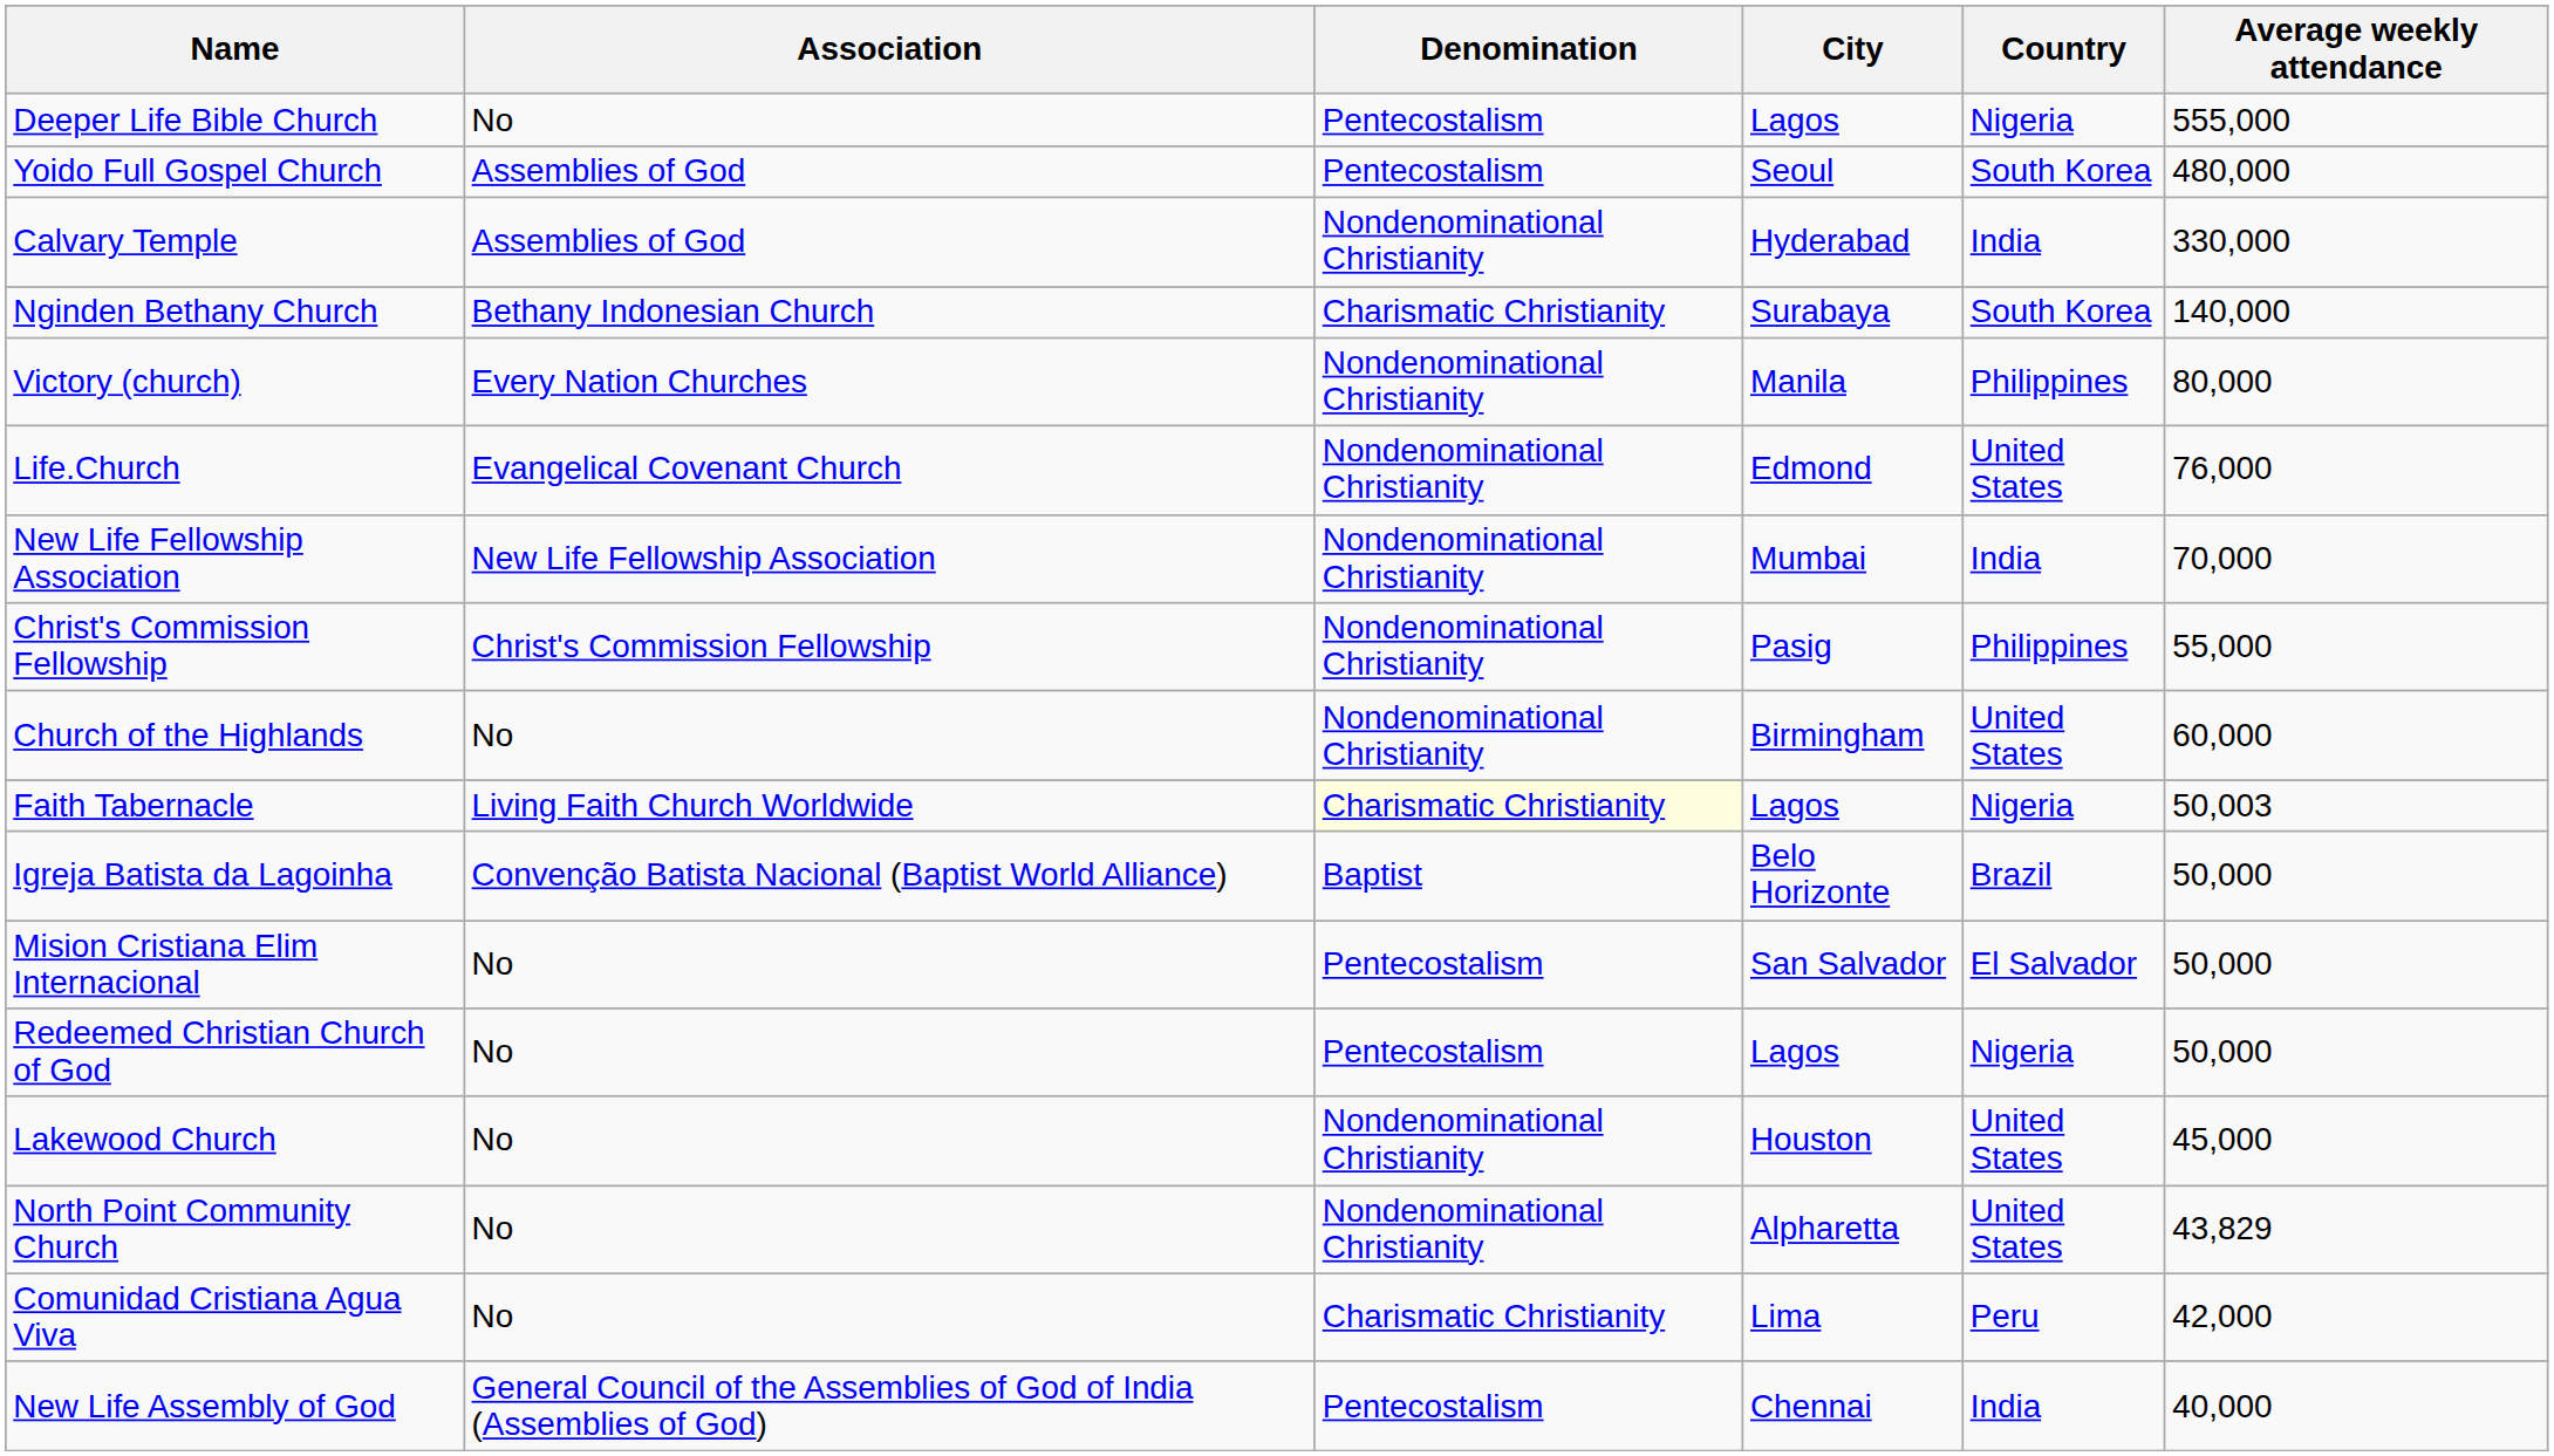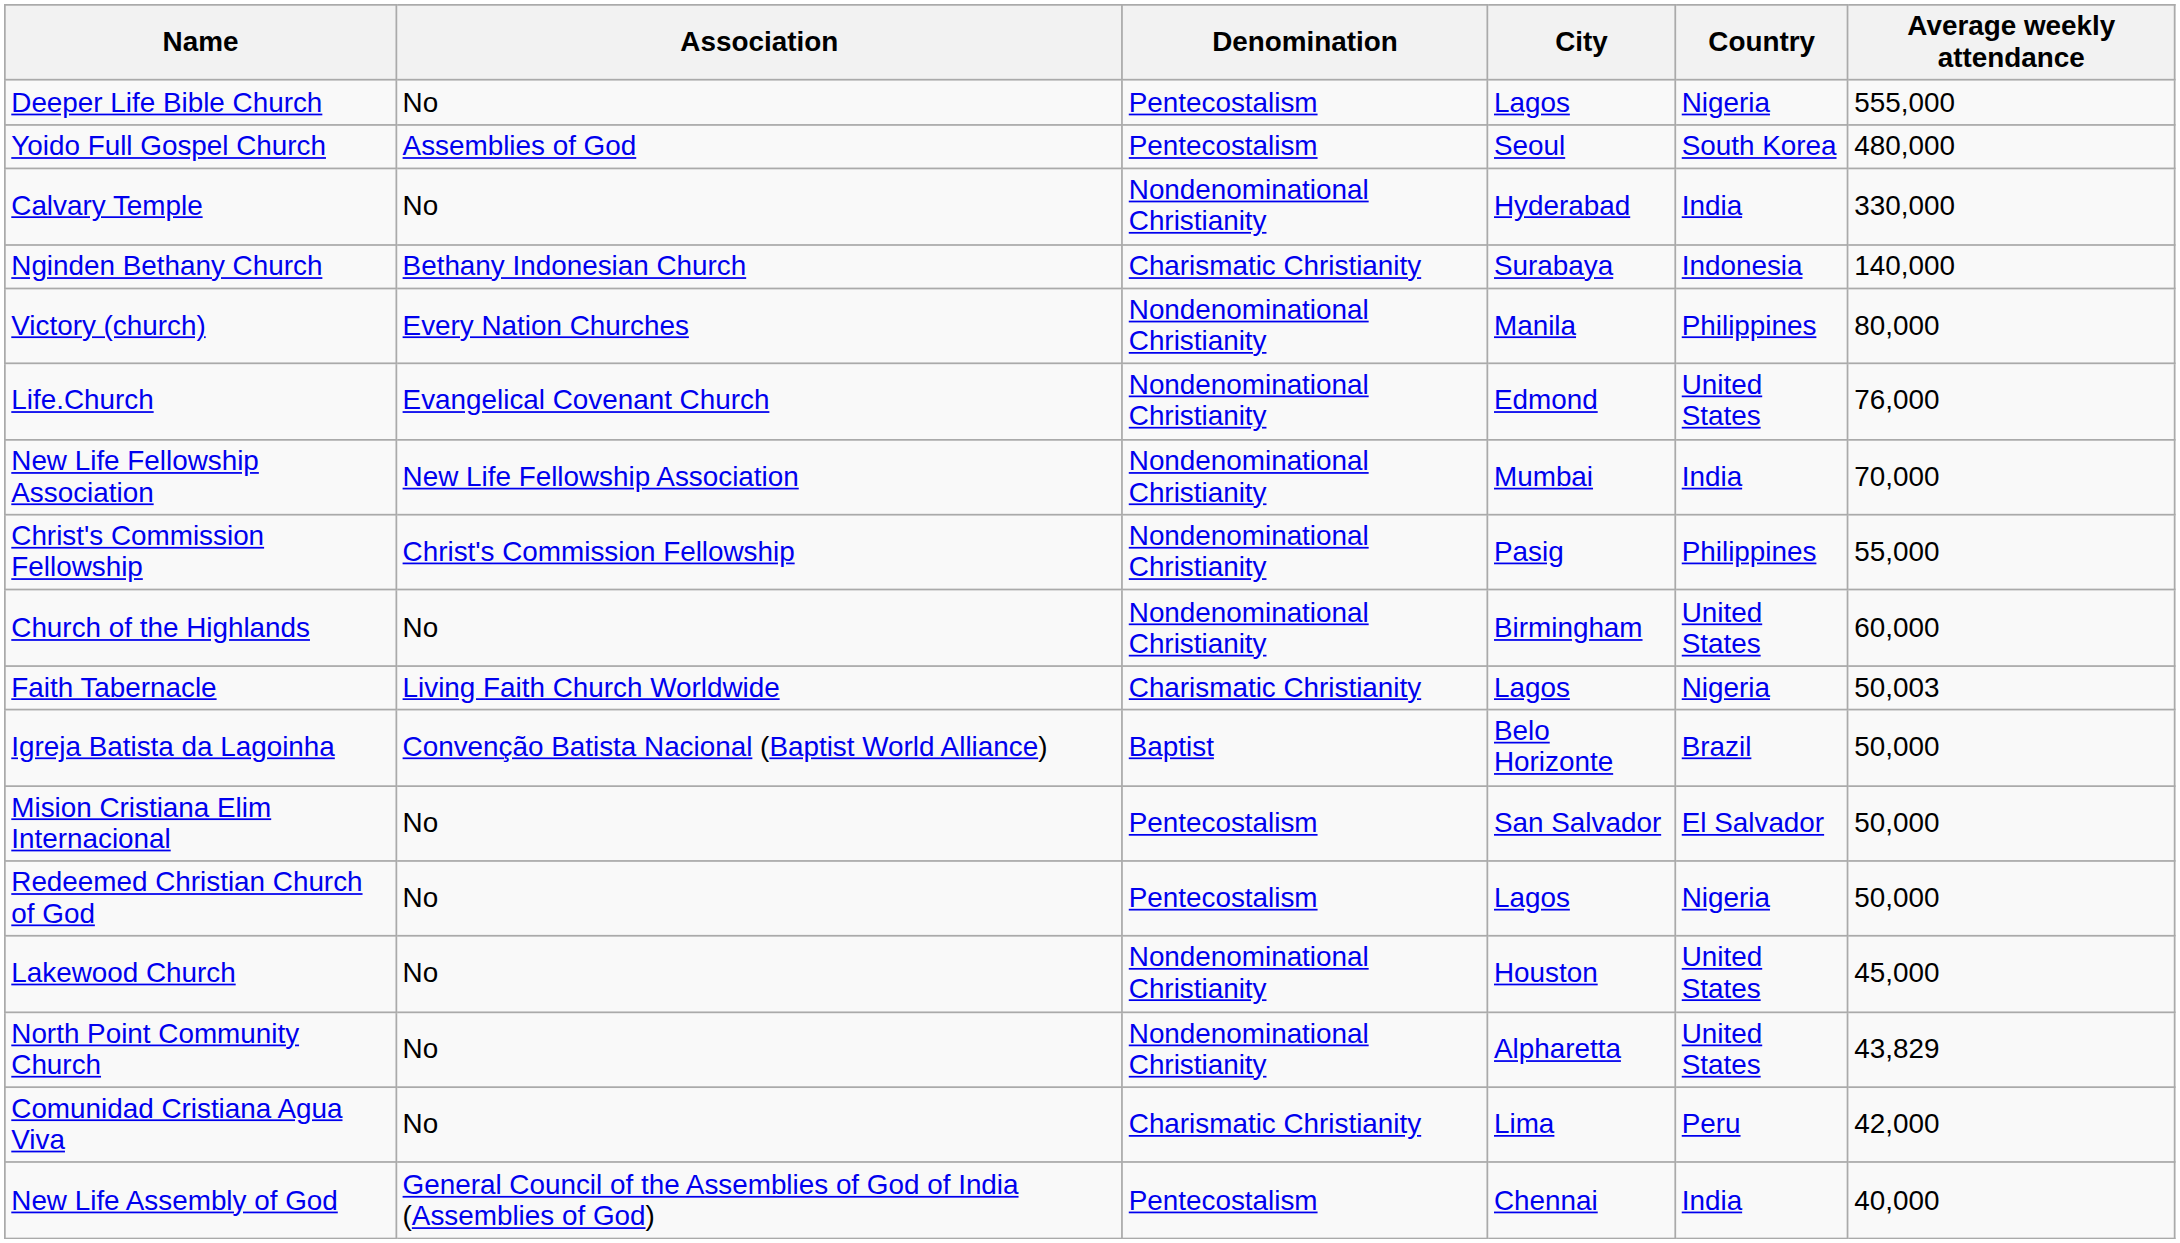Calvary Temple | Association: Assemblies of God -> No
Nginden Bethany Church | Country: South Korea -> Indonesia
Faith Tabernacle | Denomination: lightyellow background -> no background
